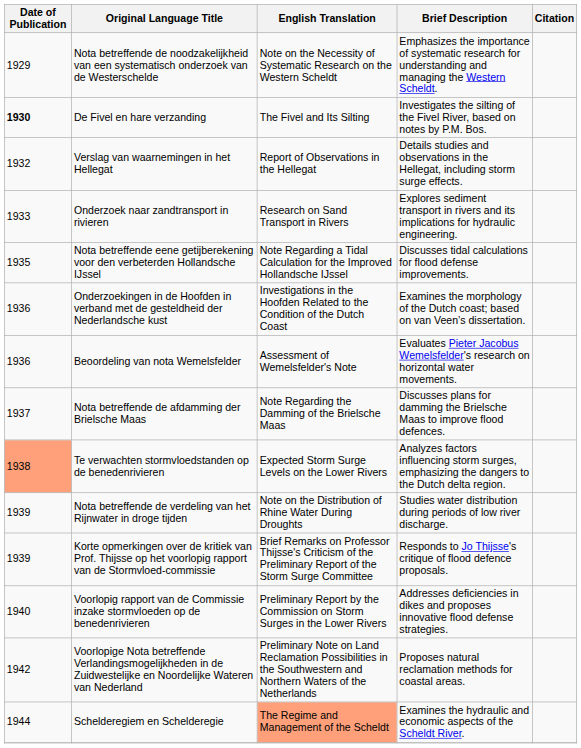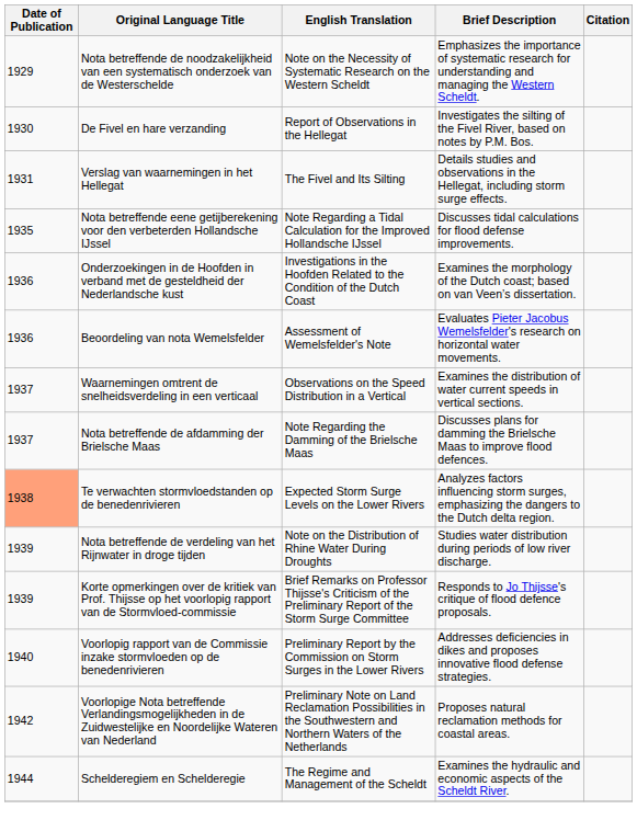De Fivel en hare verzanding | Date of Publication: bold -> normal
De Fivel en hare verzanding | English Translation: The Fivel and Its Silting -> Report of Observations in the Hellegat
Verslag van waarnemingen in het Hellegat | Date of Publication: 1932 -> 1931
Verslag van waarnemingen in het Hellegat | English Translation: Report of Observations in the Hellegat -> The Fivel and Its Silting
- row: 1933 | Onderzoek naar zandtransport in rivieren | Research on Sand Transport in Rivers | Explores sediment transport in rivers and its implications for hydraulic engineering.
+ row: 1937 | Waarnemingen omtrent de snelheidsverdeling in een verticaal | Observations on the Speed Distribution in a Vertical | Examines the distribution of water current speeds in vertical sections.
Schelderegiem en Schelderegie | English Translation: lightsalmon background -> no background
